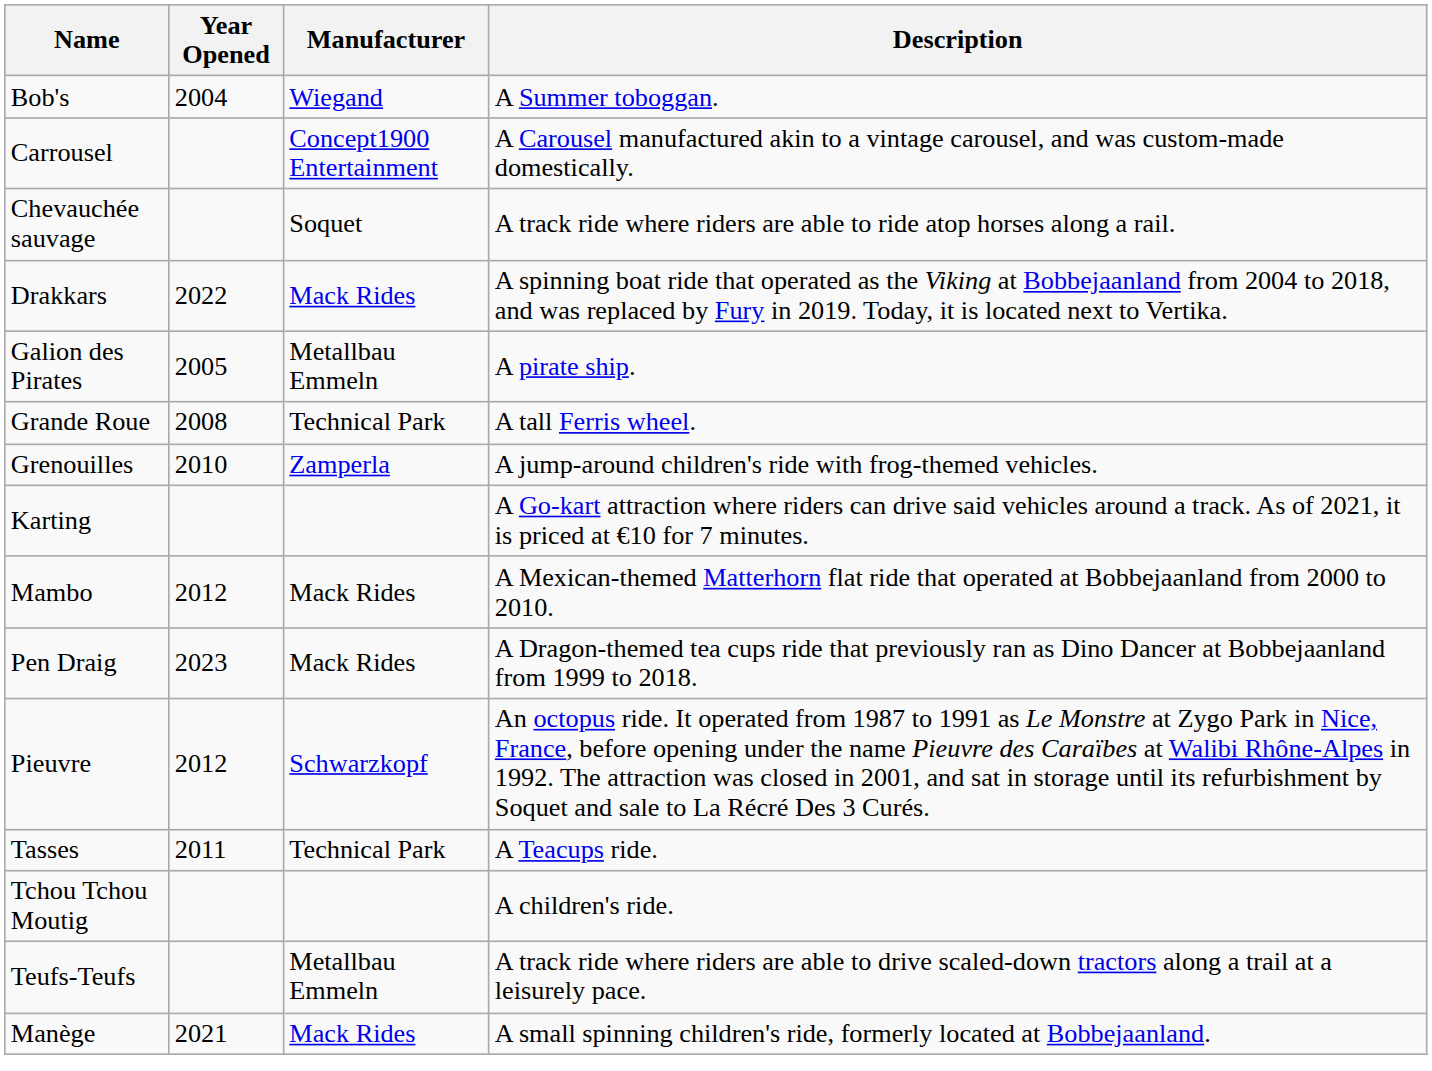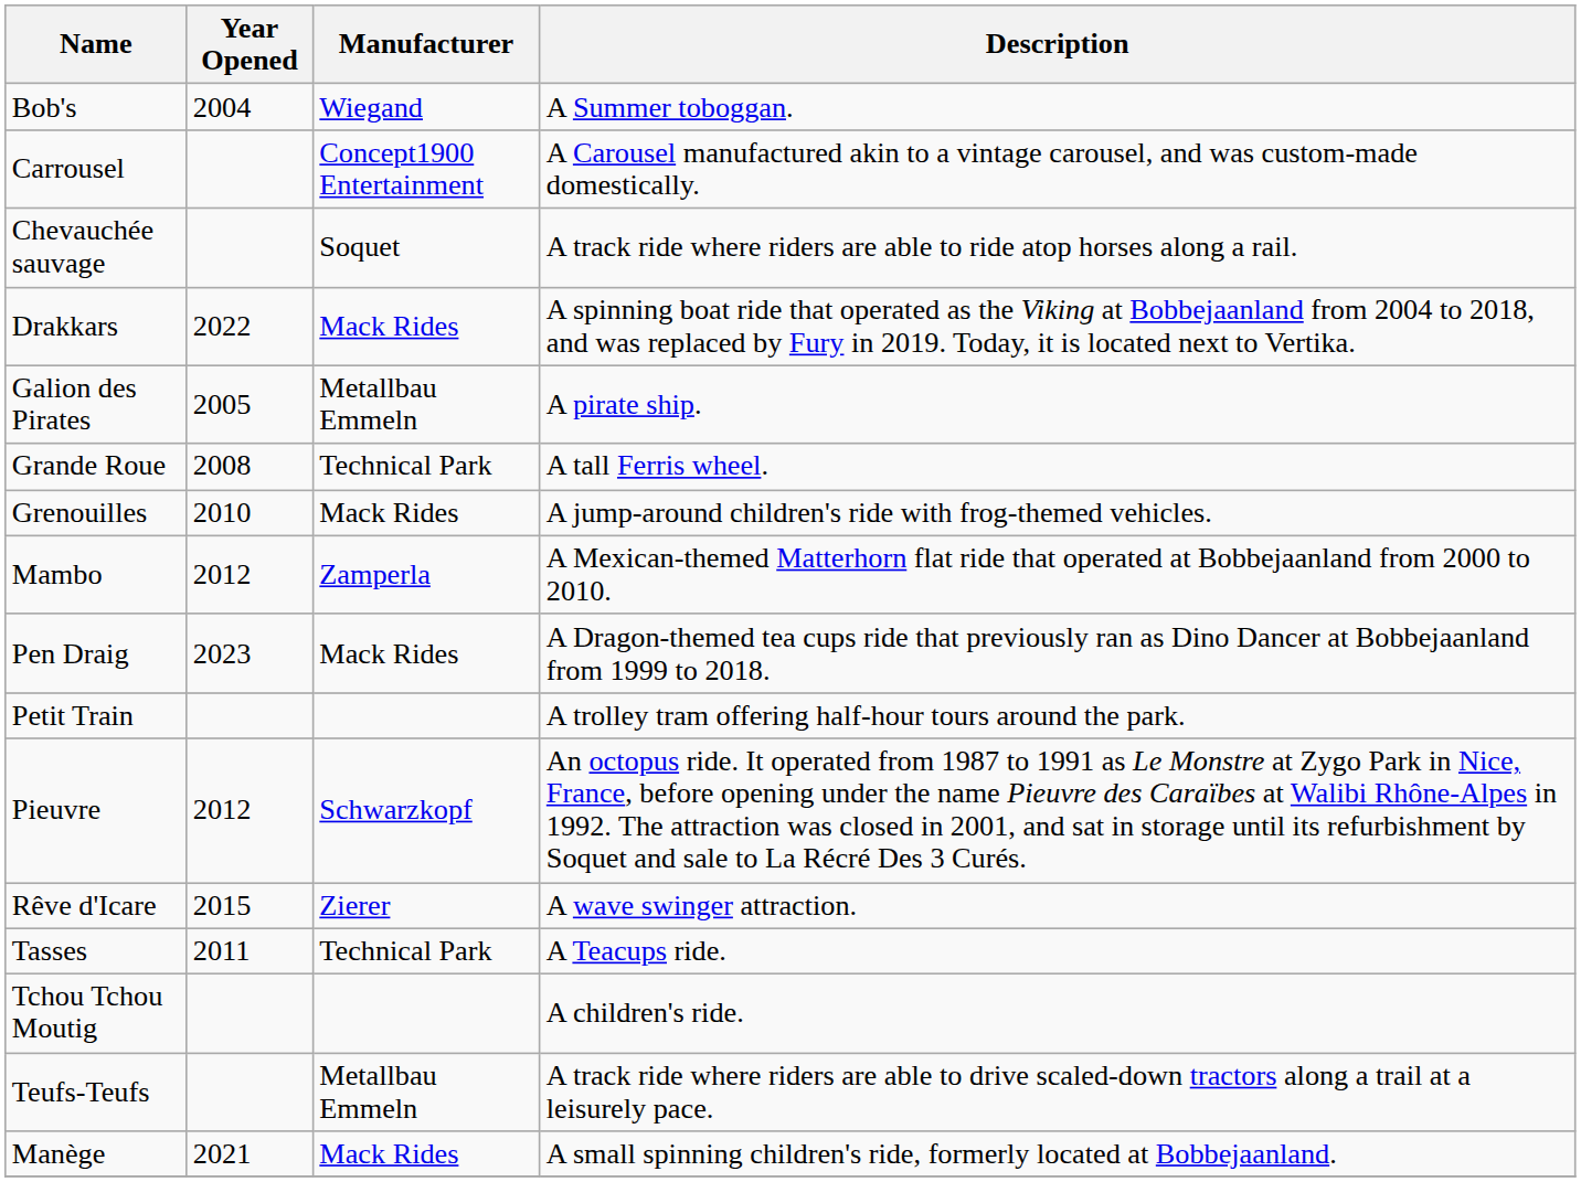Grenouilles | Manufacturer: Zamperla -> Mack Rides
- row: Karting | A Go-kart attraction where riders can drive said vehicles around a track. As of 2021, it is priced at €10 for 7 minutes.
Mambo | Manufacturer: Mack Rides -> Zamperla
+ row: Petit Train | A trolley tram offering half-hour tours around the park.
+ row: Rêve d'Icare | 2015 | Zierer | A wave swinger attraction.
